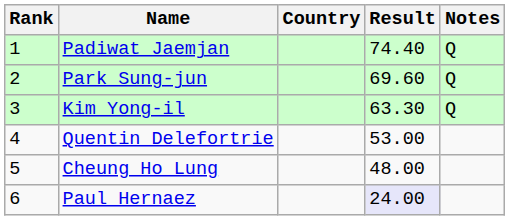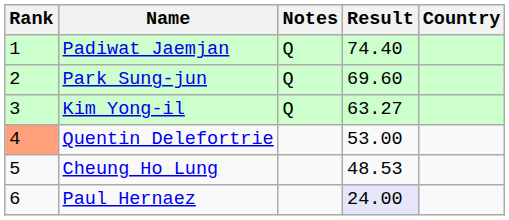columns swapped: Country <-> Notes
Kim Yong-il | Result: 63.30 -> 63.27
Quentin Delefortrie | Rank: no background -> lightsalmon background
Cheung Ho Lung | Result: 48.00 -> 48.53
